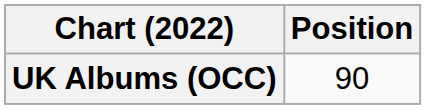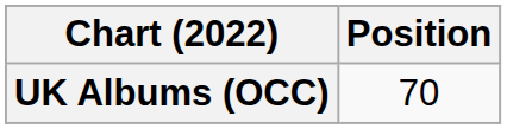UK Albums (OCC) | Position: 90 -> 70
